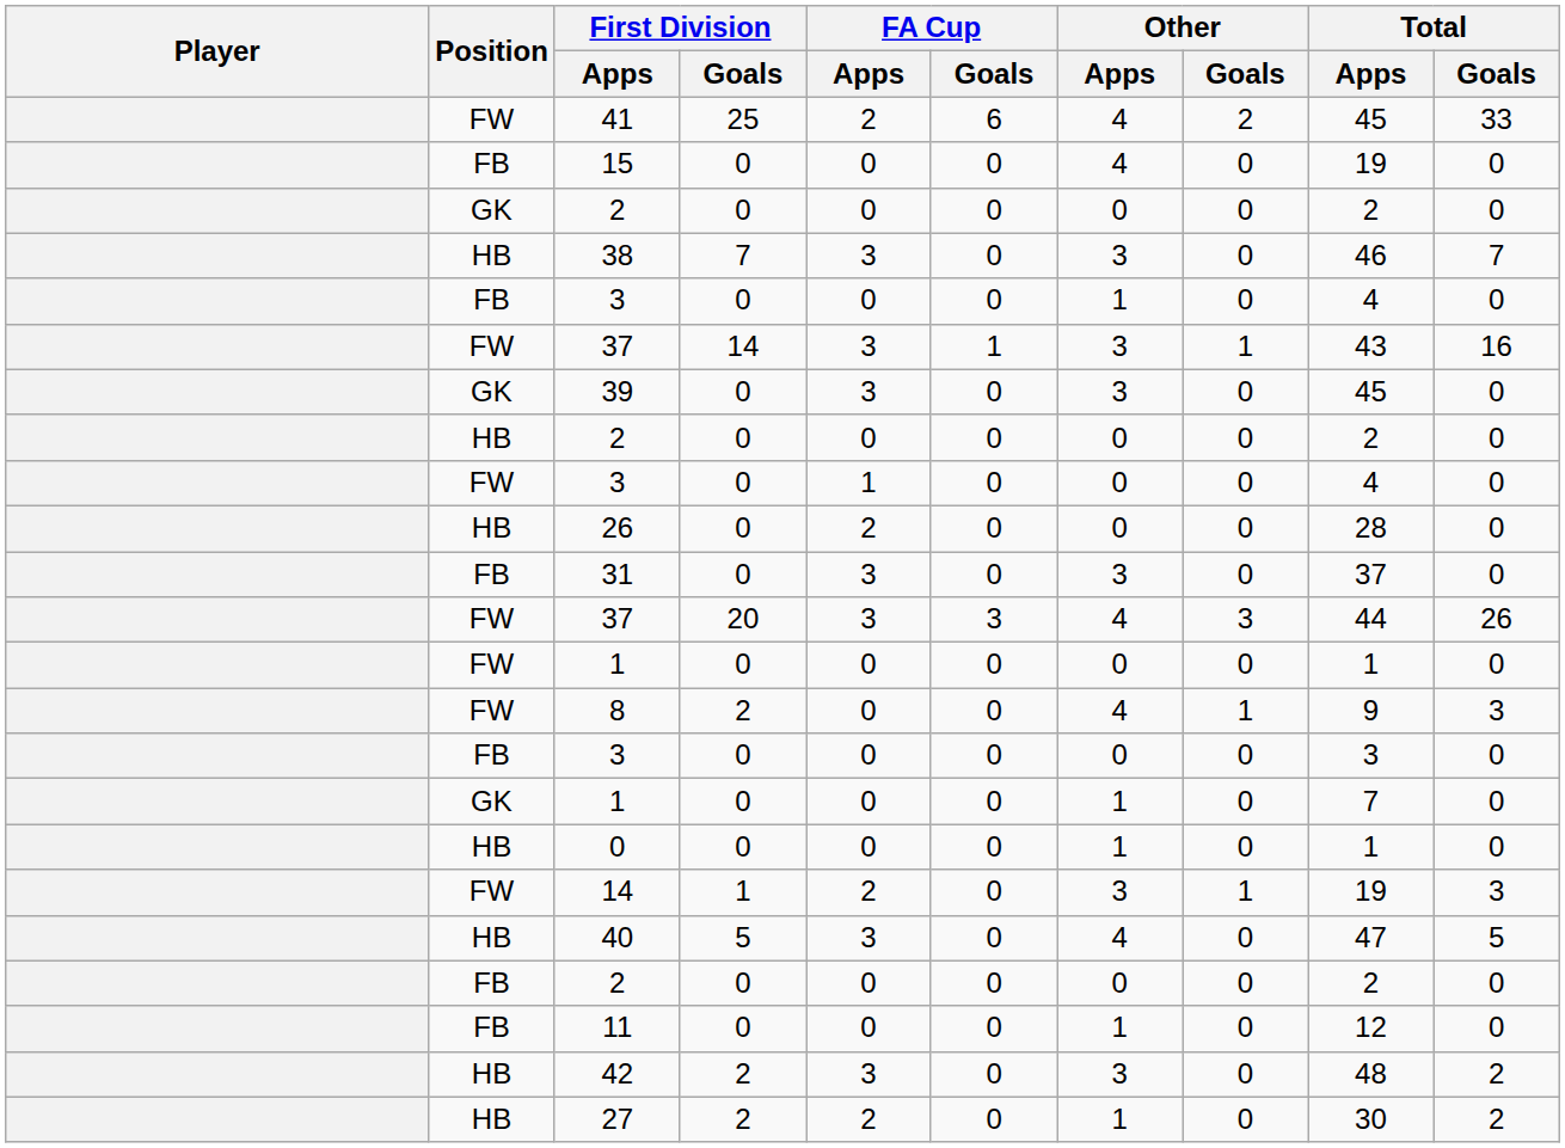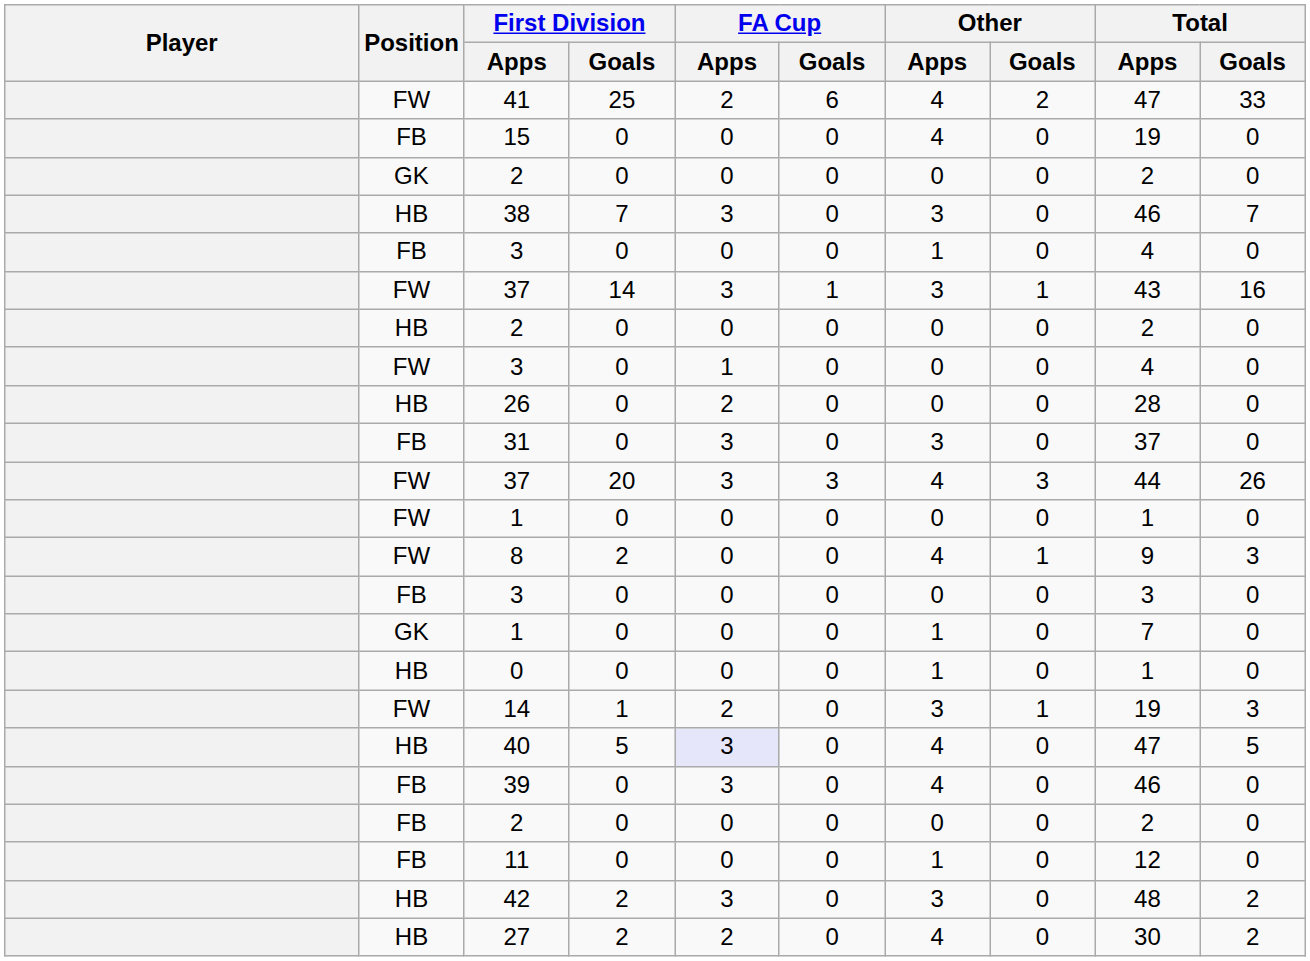41 | Total / Apps: 45 -> 47
- row: GK | 39 | 0 | 3 | 0 | 3 | 0 | 45 | 0
40 | FA Cup / Apps: no background -> lavender background
+ row: FB | 39 | 0 | 3 | 0 | 4 | 0 | 46 | 0
27 | Other / Apps: 1 -> 4
